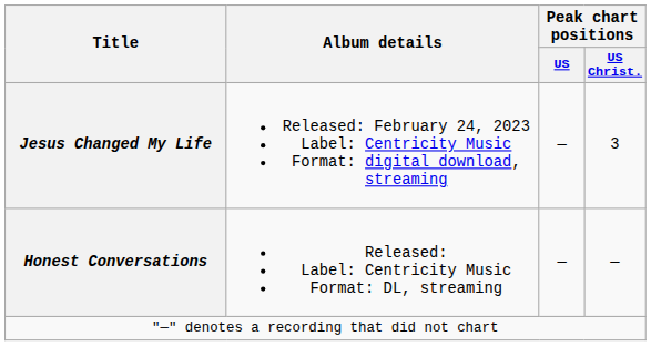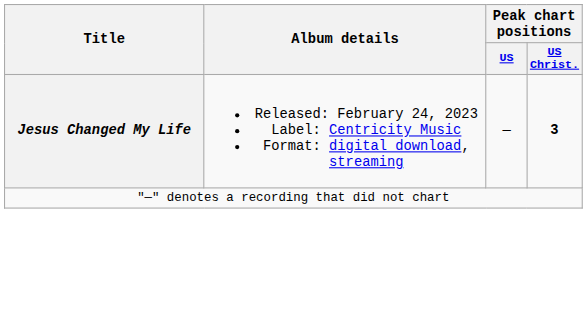Jesus Changed My Life | Peak chart positions / US Christ.: normal -> bold
- row: Honest Conversations | Released: Label: Centricity Music Format: DL, streaming | — | —
